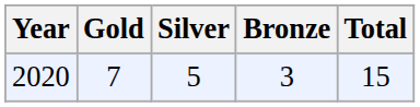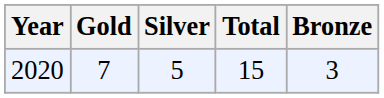columns swapped: Bronze <-> Total
